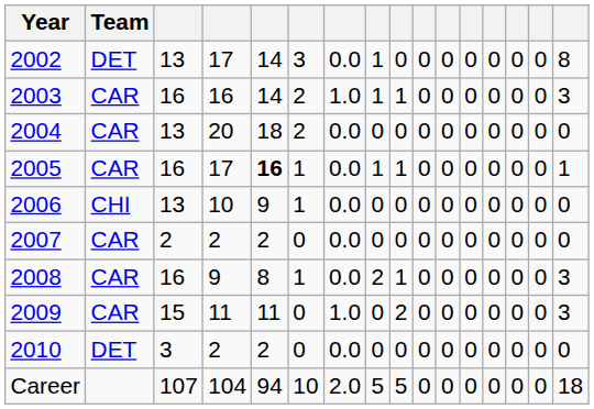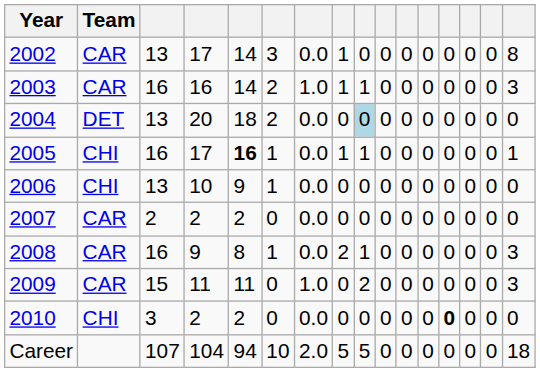2002 | Team: DET -> CAR
2004 | Team: CAR -> DET
2004 | column 9: no background -> lightblue background
2005 | Team: CAR -> CHI
2010 | Team: DET -> CHI
2010 | column 13: normal -> bold
